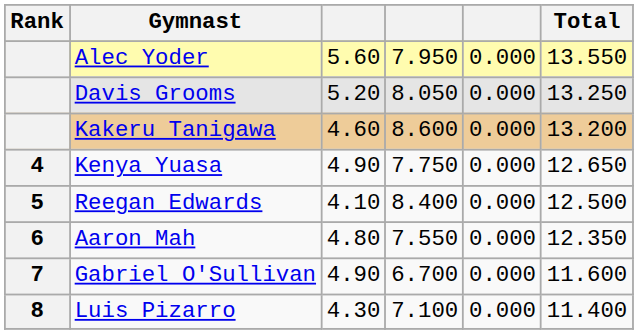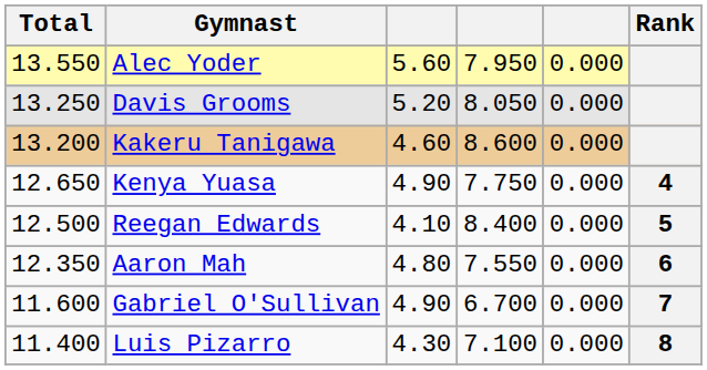columns swapped: Rank <-> Total
